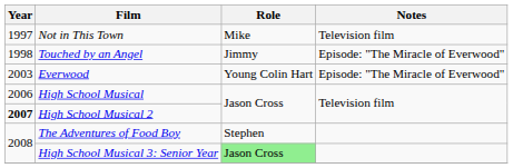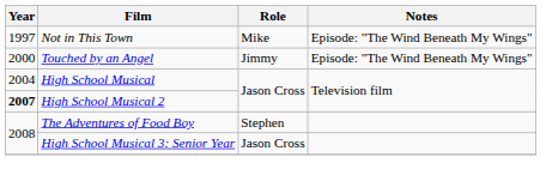Not in This Town | Notes: Television film -> Episode: "The Wind Beneath My Wings"
Touched by an Angel | Year: 1998 -> 2000
Touched by an Angel | Notes: Episode: "The Miracle of Everwood" -> Episode: "The Wind Beneath My Wings"
- row: 2003 | Everwood | Young Colin Hart | Episode: "The Miracle of Everwood"
High School Musical | Year: 2006 -> 2004
High School Musical 3: Senior Year | Role: lightgreen background -> no background
